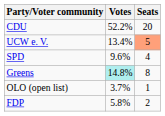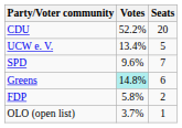UCW e. V. | Seats: lightsalmon background -> no background
SPD | Seats: 4 -> 7
Greens | Seats: 8 -> 6
rows swapped: FDP <-> OLO (open list)
